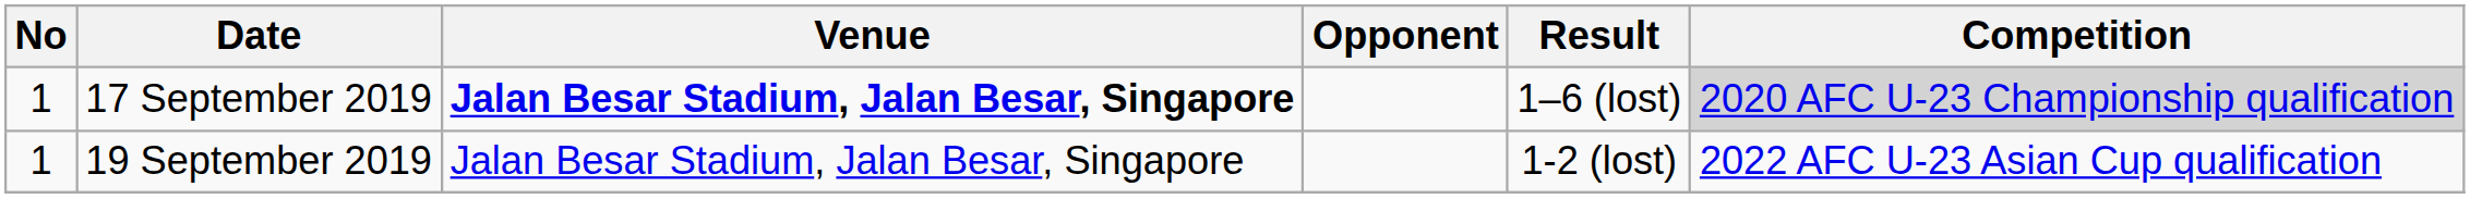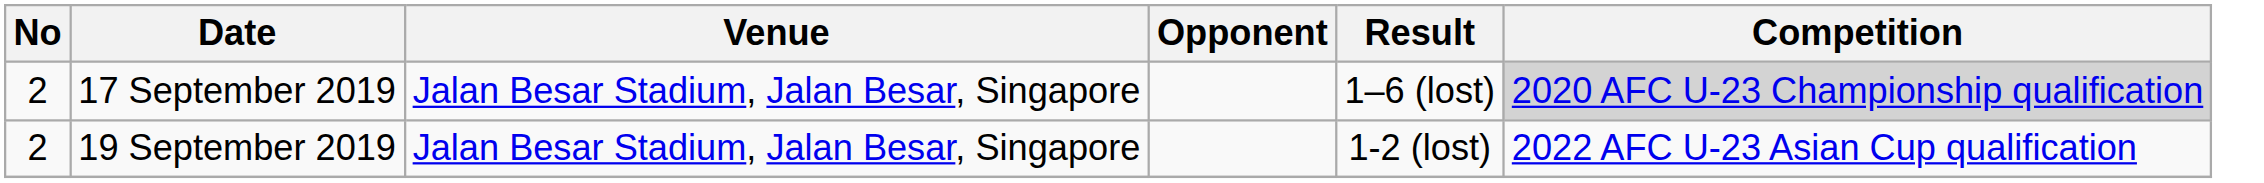17 September 2019 | No: 1 -> 2
17 September 2019 | Venue: bold -> normal
19 September 2019 | No: 1 -> 2
